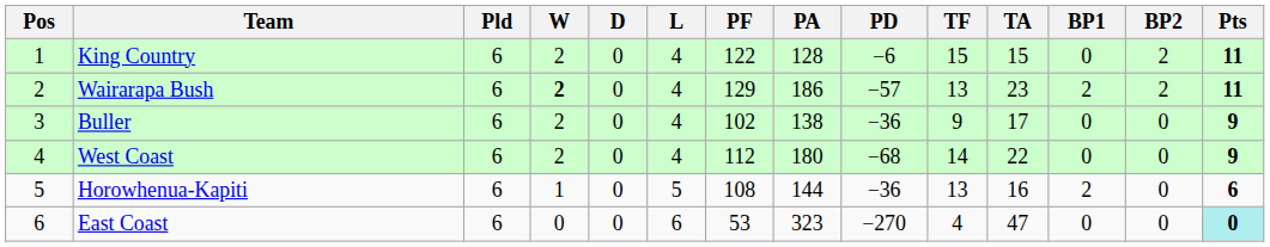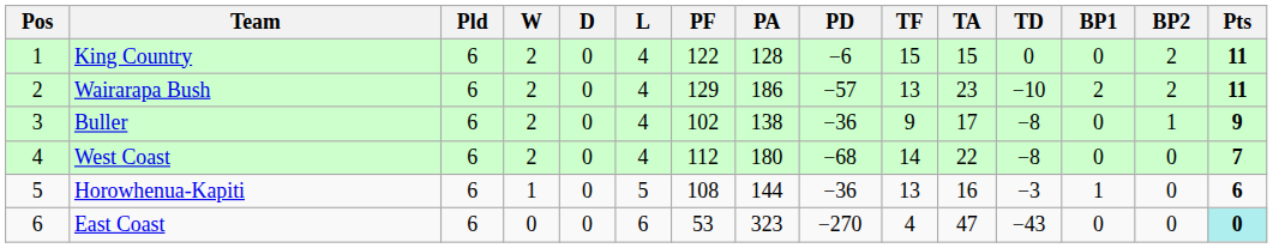+ column: TD | 0 | −10 | −8 | −8 | −3 | −43
Wairarapa Bush | W: bold -> normal
Buller | BP2: 0 -> 1
West Coast | Pts: 9 -> 7
Horowhenua-Kapiti | BP1: 2 -> 1
